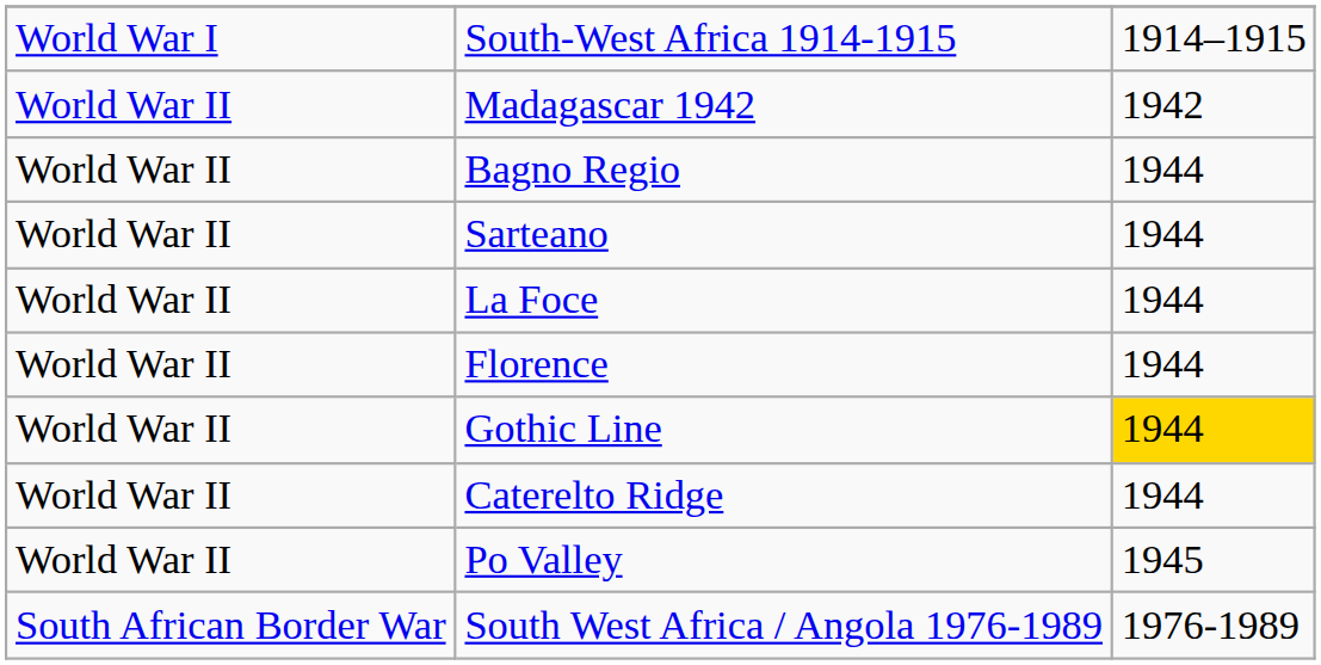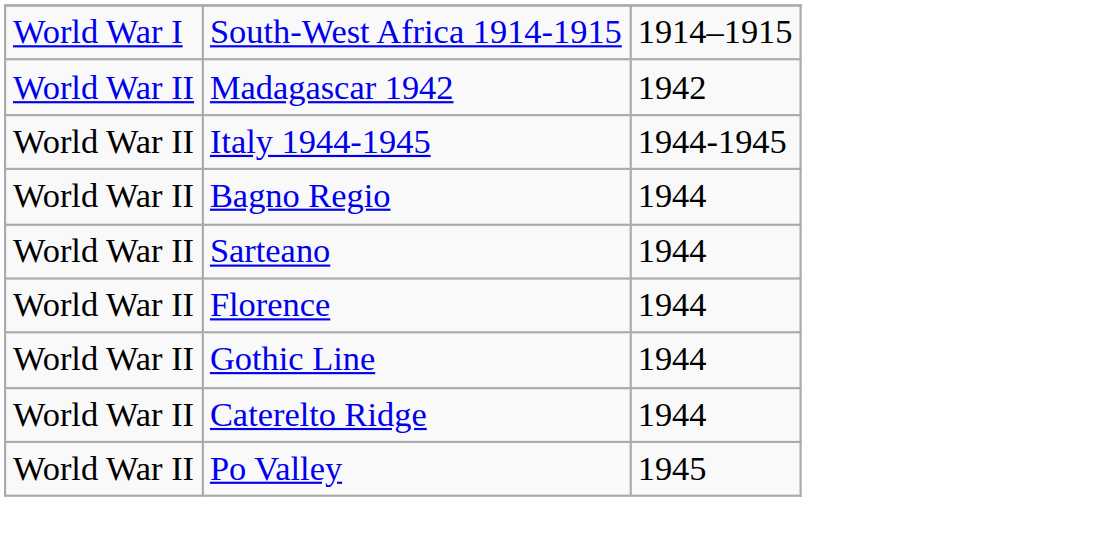+ row: World War II | Italy 1944-1945 | 1944-1945
- row: World War II | La Foce | 1944
Gothic Line | column 3: gold background -> no background
- row: South African Border War | South West Africa / Angola 1976-1989 | 1976-1989
